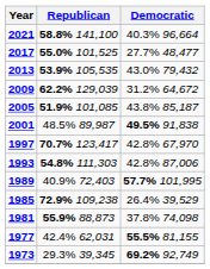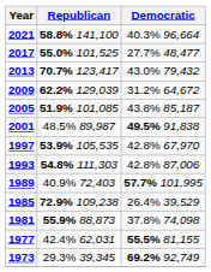2013 | Republican: 53.9% 105,535 -> 70.7% 123,417
1997 | Republican: 70.7% 123,417 -> 53.9% 105,535
